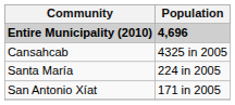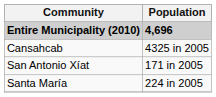rows swapped: San Antonio Xíat <-> Santa María
